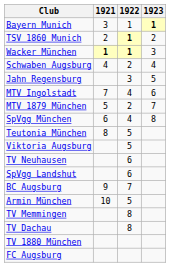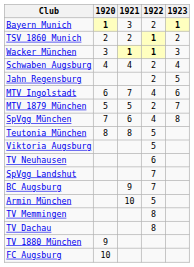+ column: 1920 | 1 | 2 | 3 | 4 | 6 | 5 | 7 | 8 | 9 | 10
Bayern Munich | 1922: 1 -> 2
Jahn Regensburg | 1922: 3 -> 2
SpVgg Landshut | 1922: 6 -> 7
